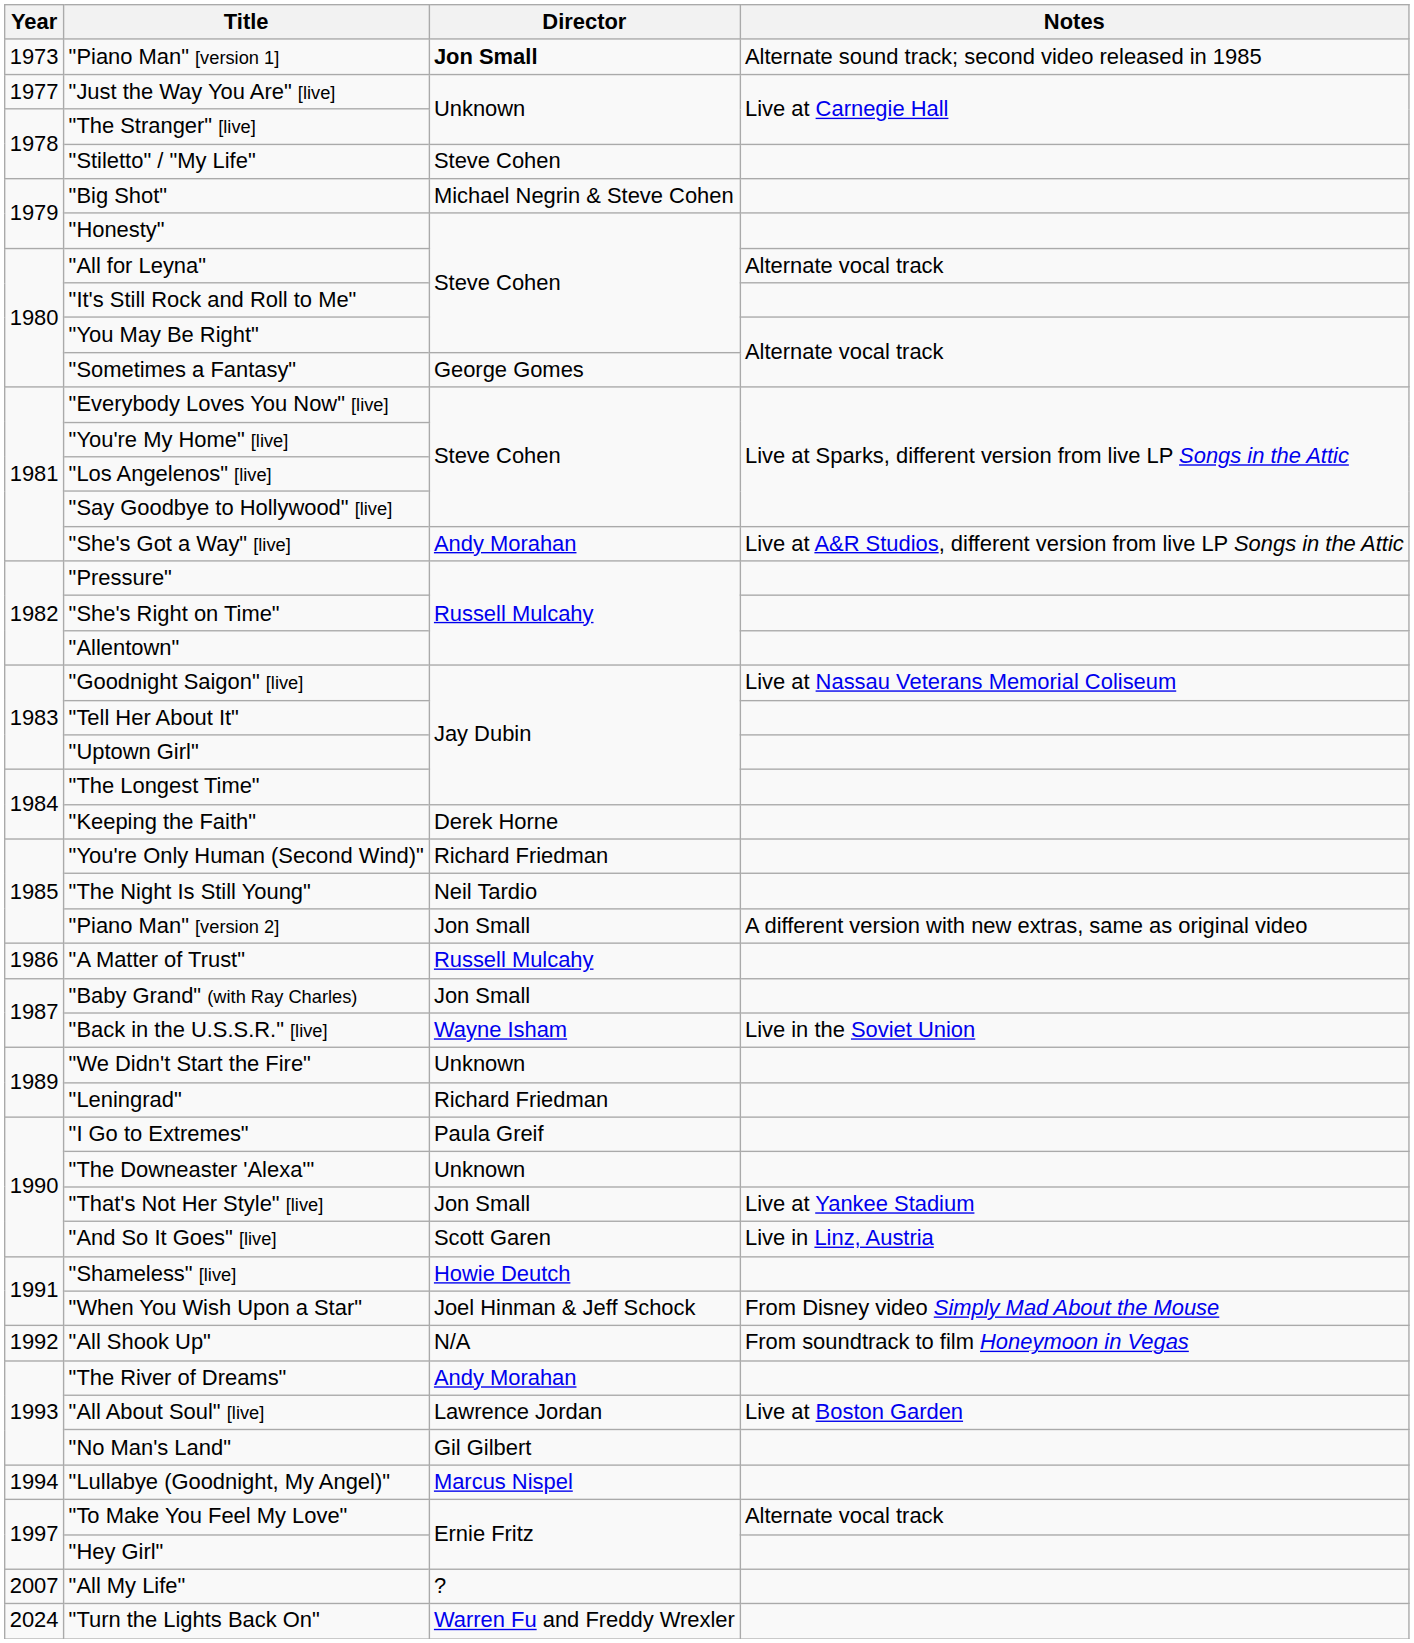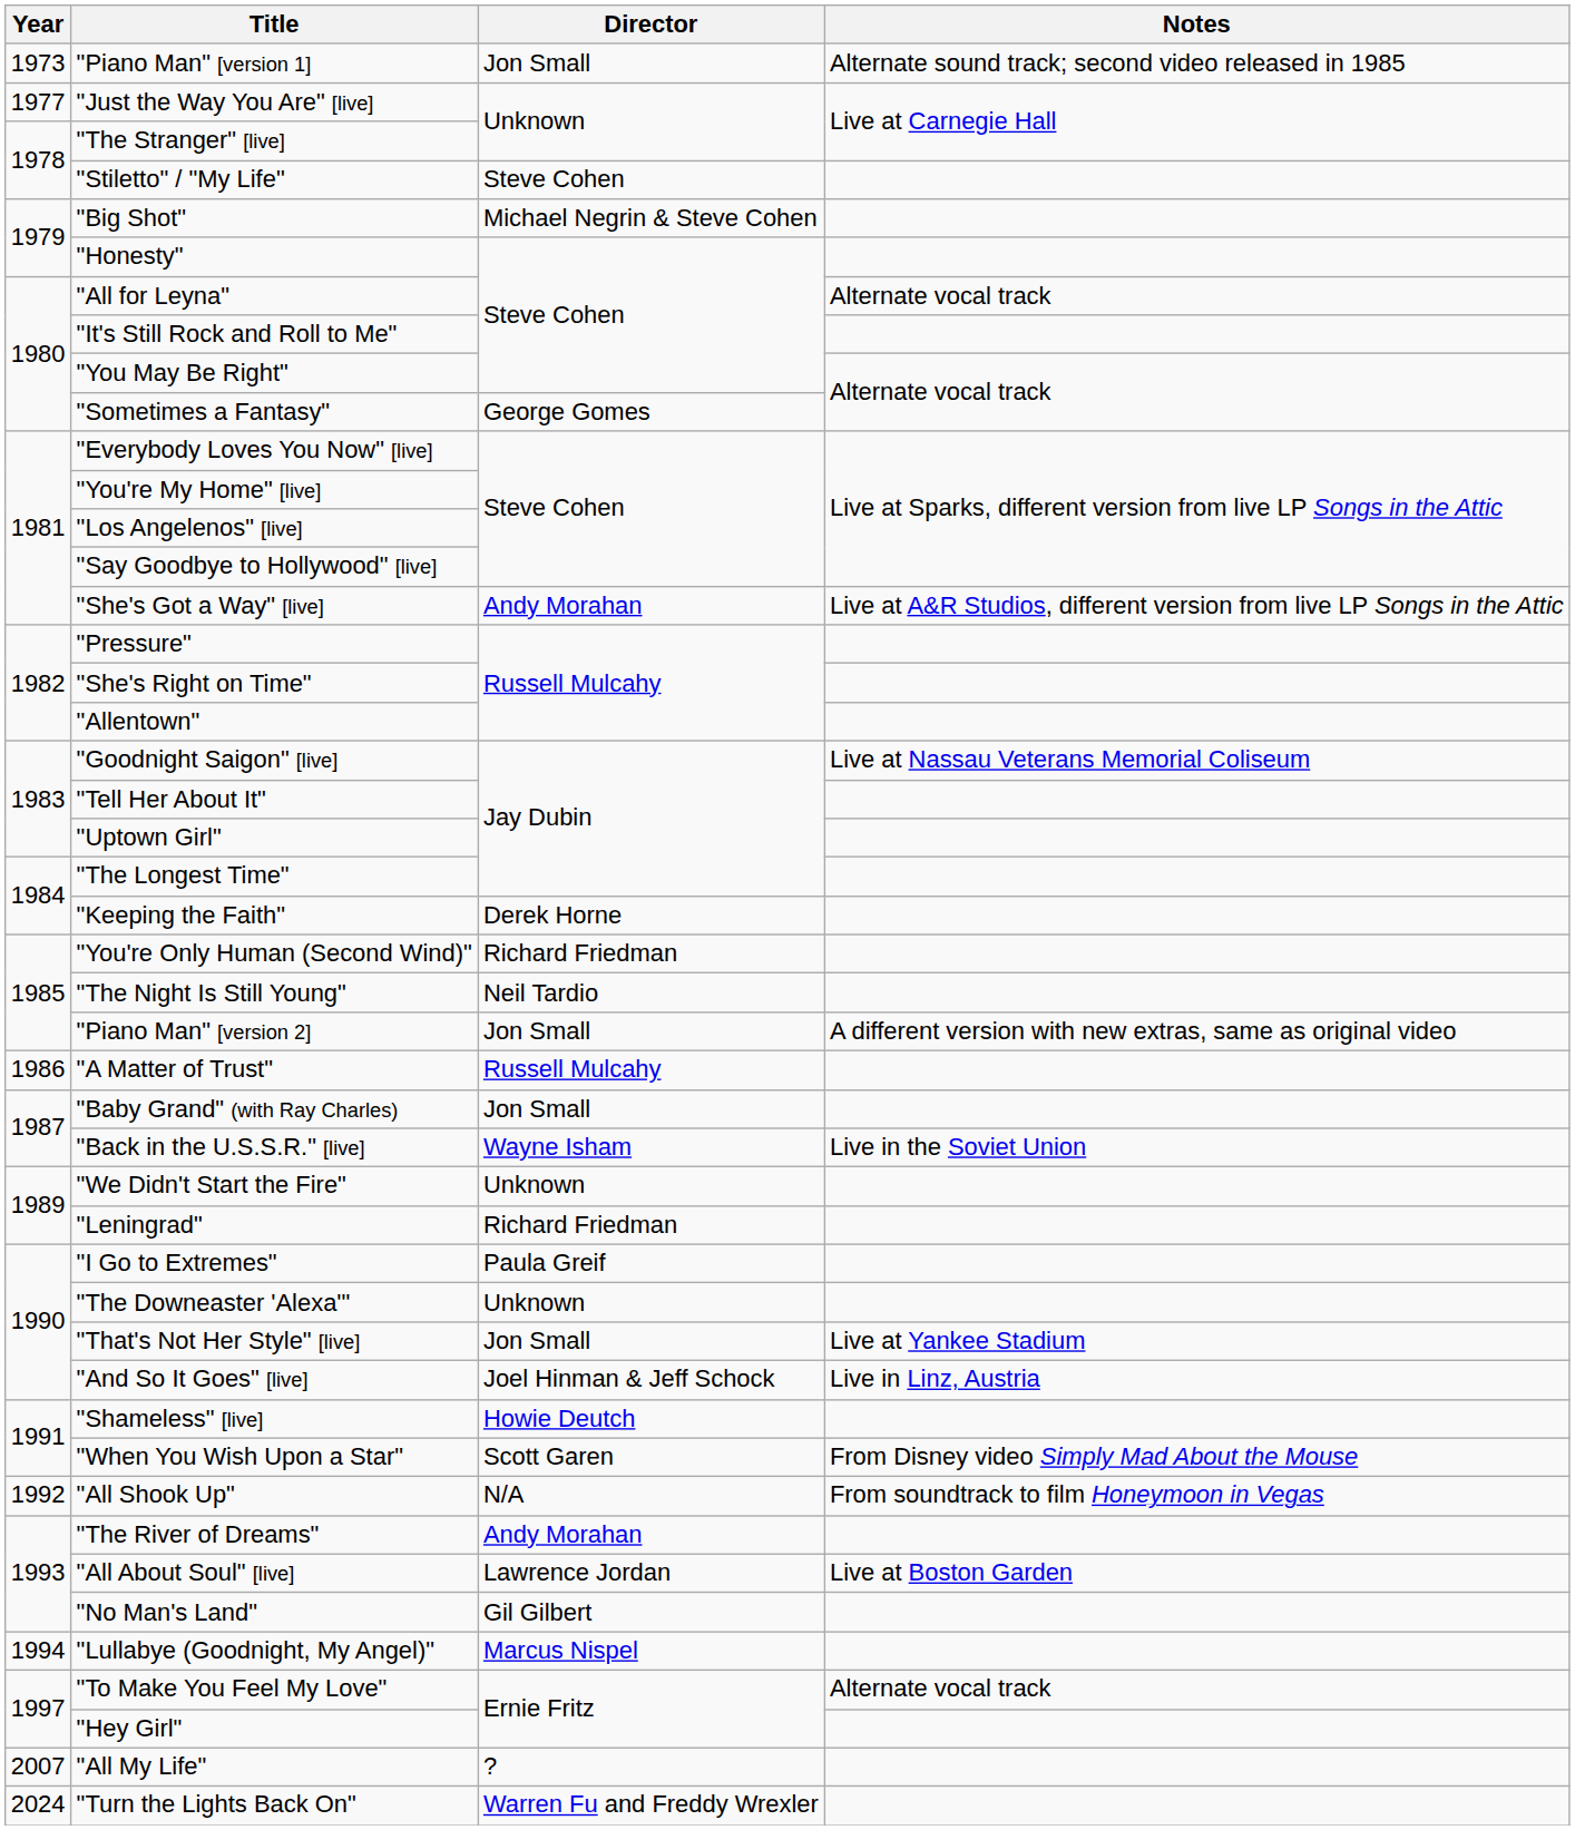"Piano Man" [version 1] | Director: bold -> normal
"And So It Goes" [live] | Director: Scott Garen -> Joel Hinman & Jeff Schock
"When You Wish Upon a Star" | Director: Joel Hinman & Jeff Schock -> Scott Garen
